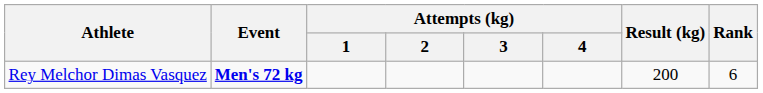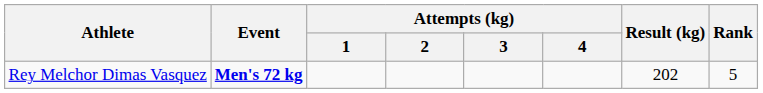Rey Melchor Dimas Vasquez | Result (kg): 200 -> 202
Rey Melchor Dimas Vasquez | Rank: 6 -> 5
